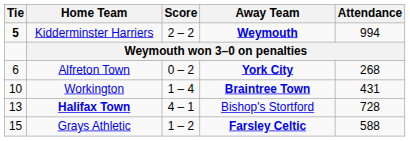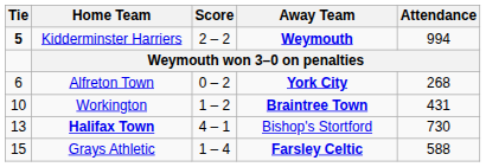Workington | Score: 1 – 4 -> 1 – 2
Halifax Town | Attendance: 728 -> 730
Grays Athletic | Score: 1 – 2 -> 1 – 4
